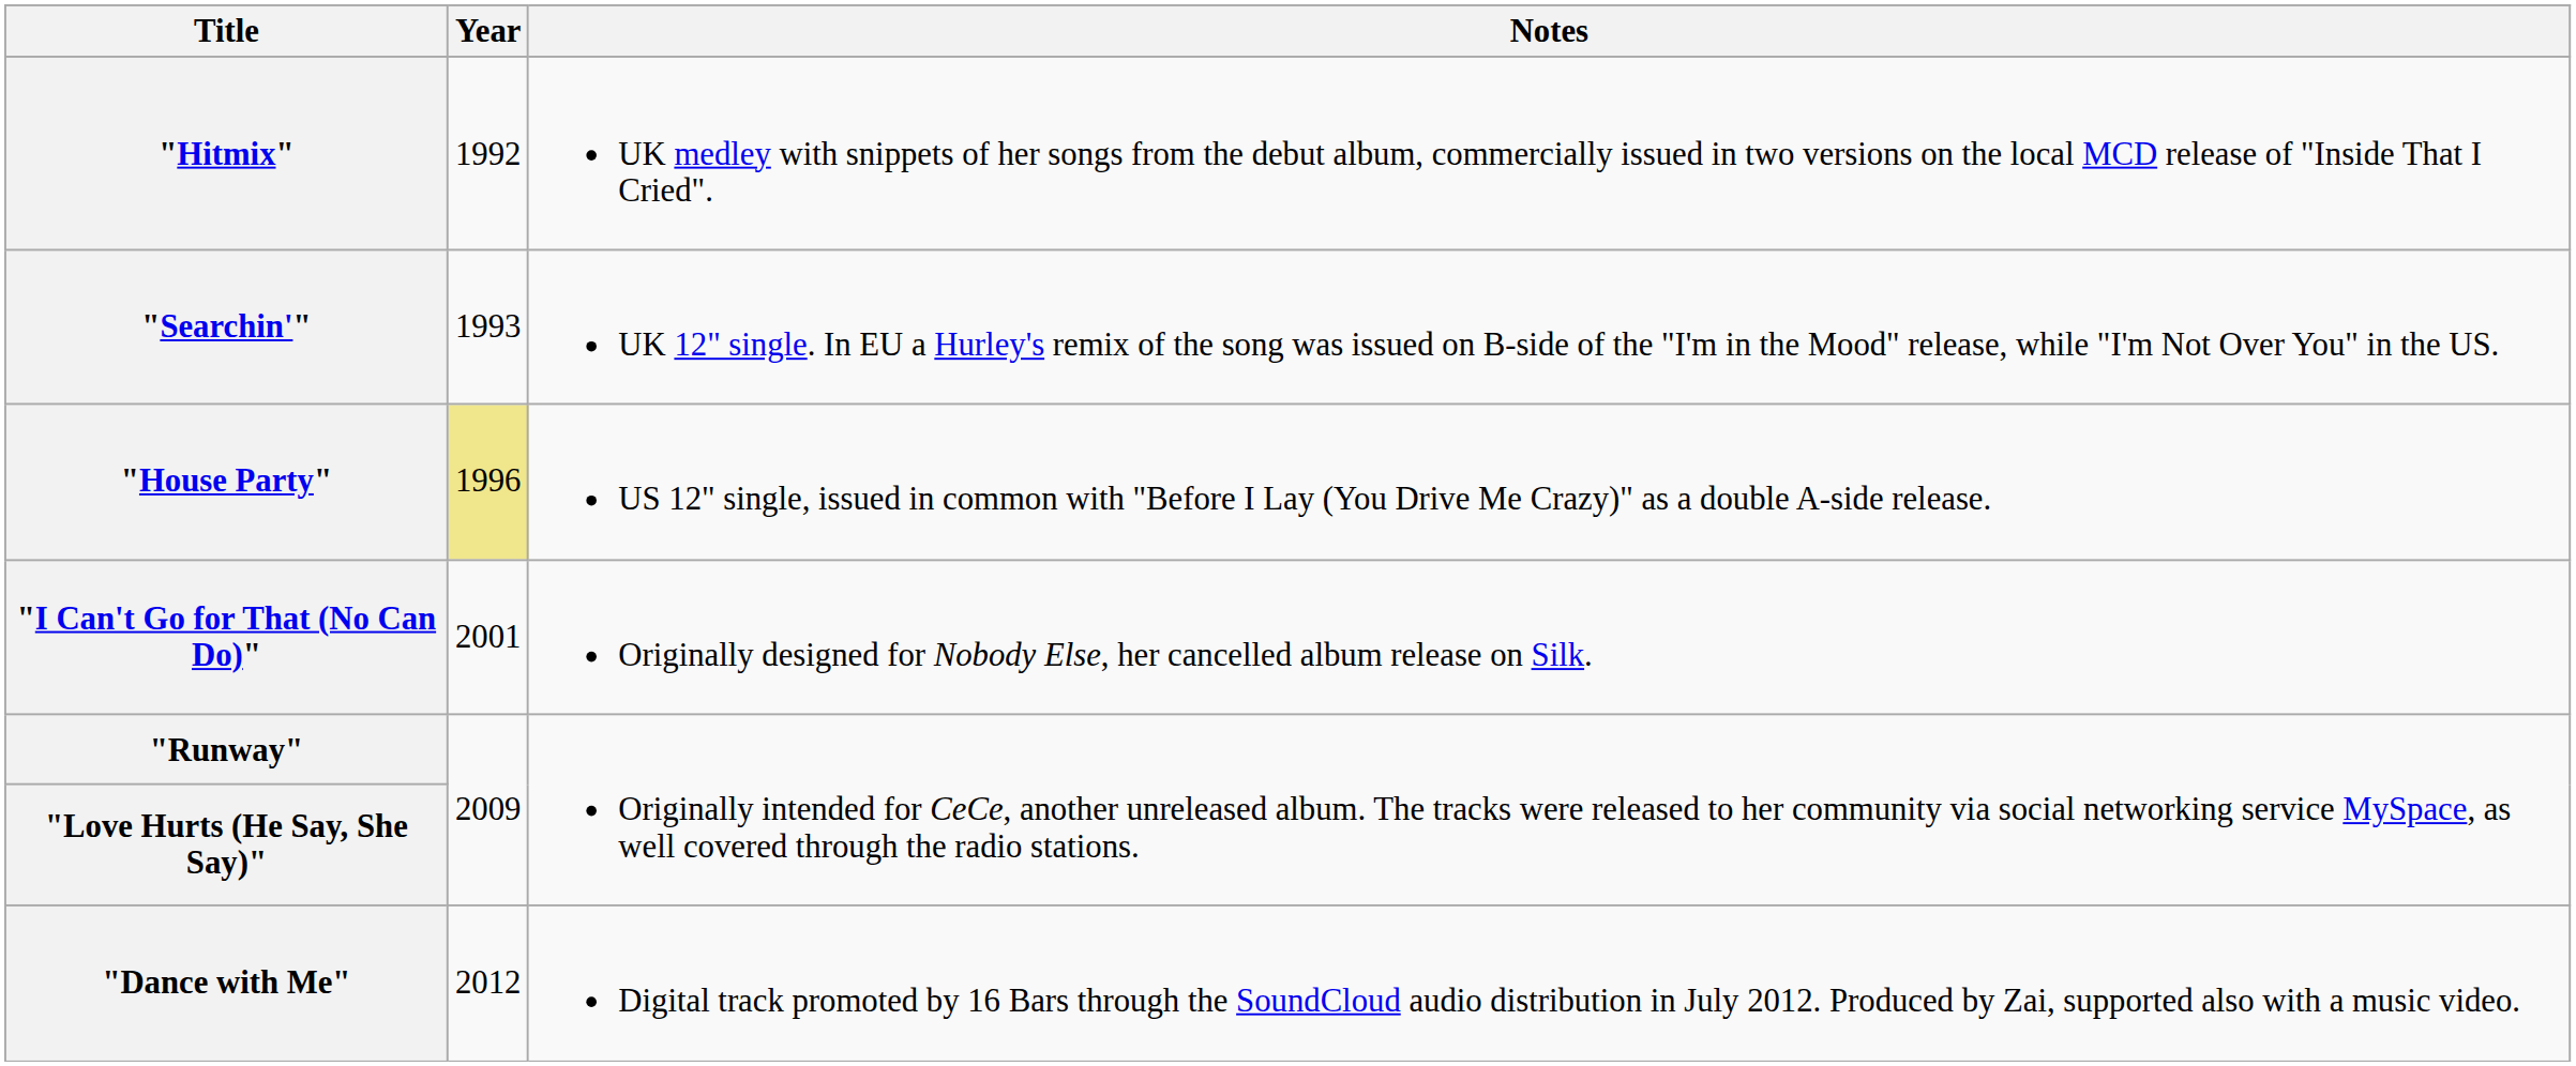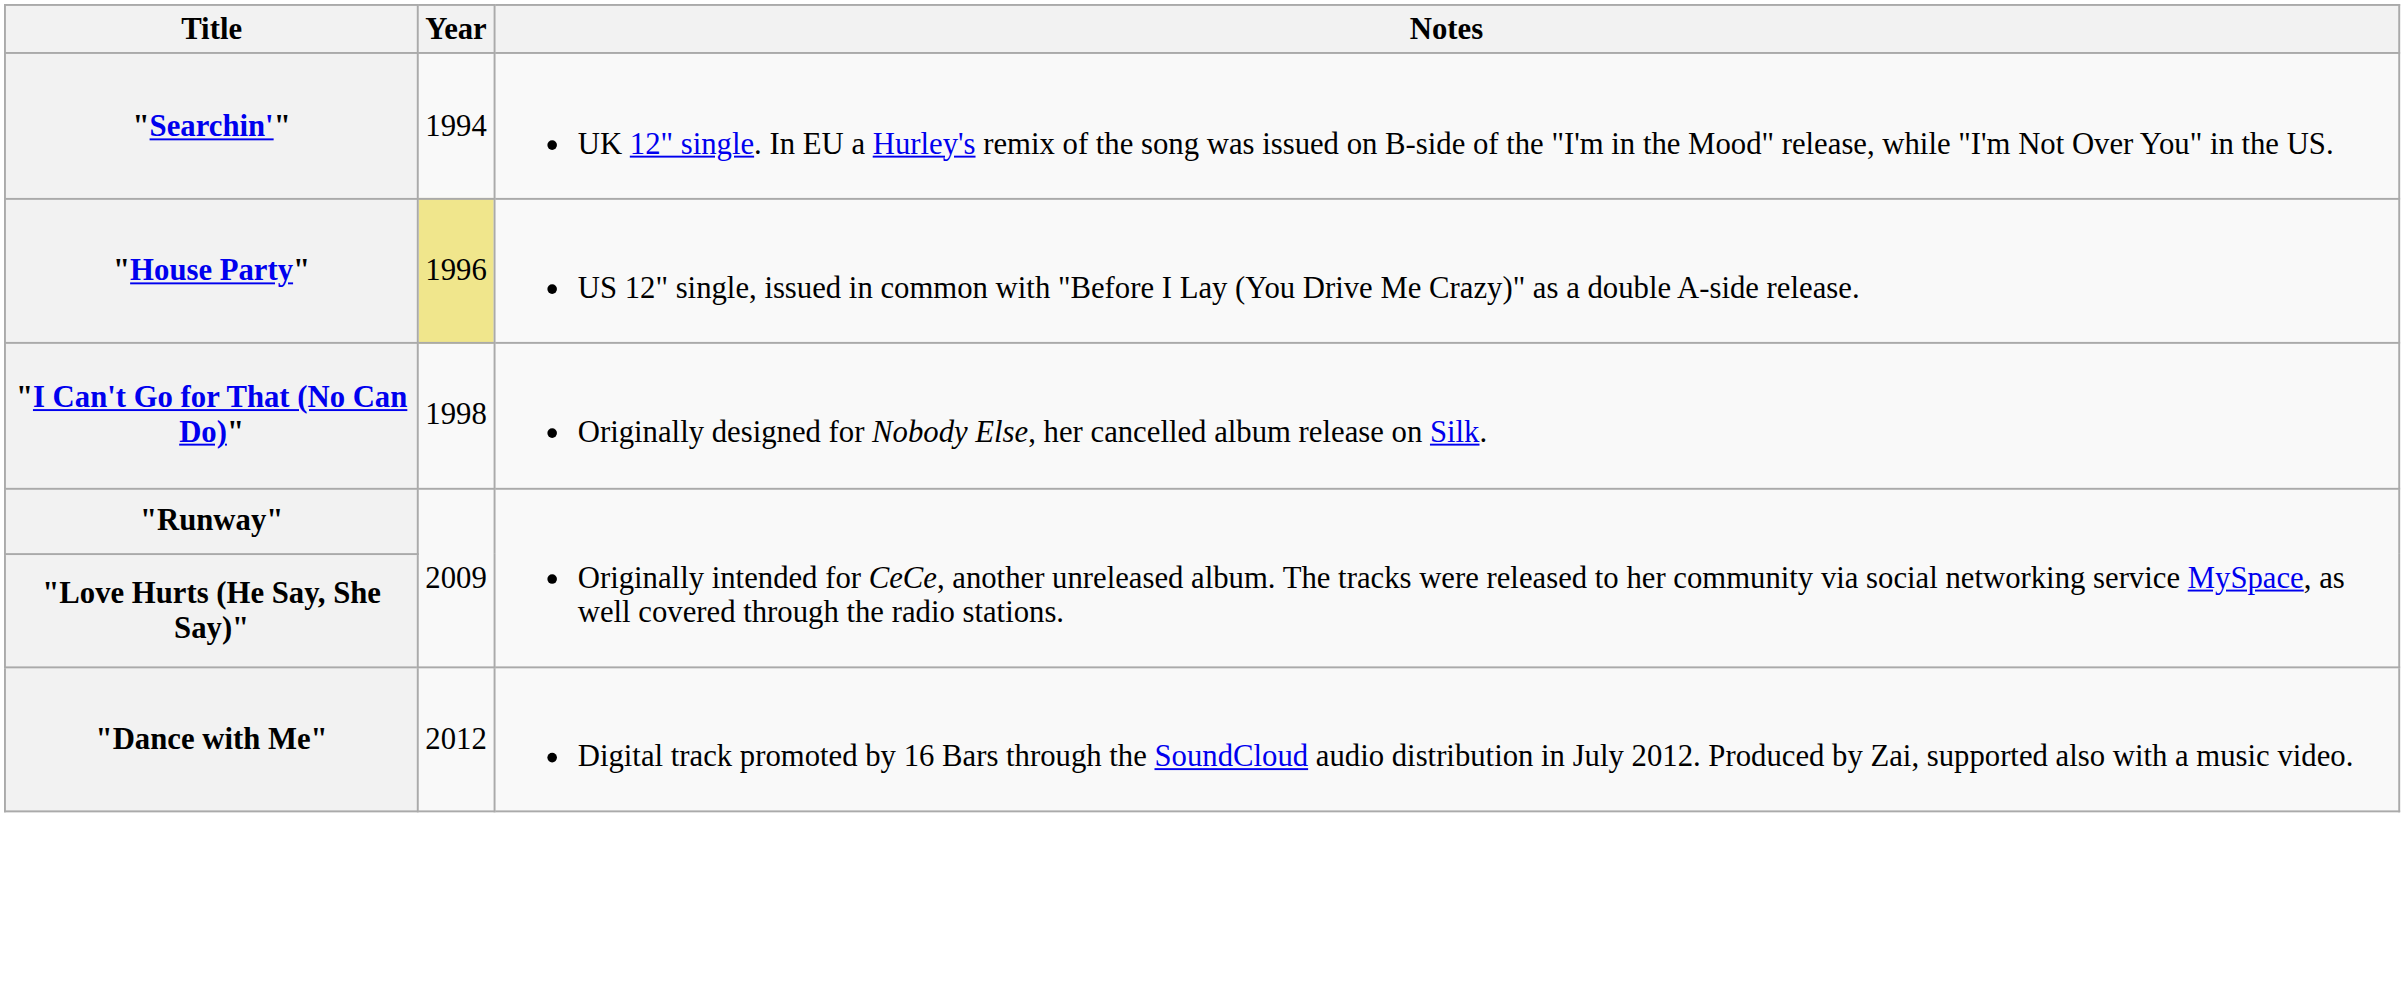- row: "Hitmix" | 1992 | UK medley with snippets of her songs from the debut album, commercially issued in two versions on the local MCD release of "Inside That I Cried".
"Searchin'" | Year: 1993 -> 1994
"I Can't Go for That (No Can Do)" | Year: 2001 -> 1998
